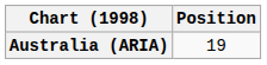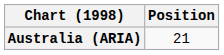Australia (ARIA) | Position: 19 -> 21
